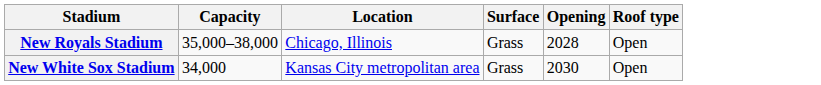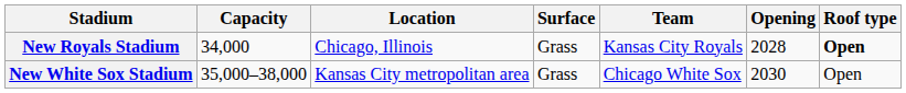+ column: Team | Kansas City Royals | Chicago White Sox
New Royals Stadium | Capacity: 35,000–38,000 -> 34,000
New Royals Stadium | Roof type: normal -> bold
New White Sox Stadium | Capacity: 34,000 -> 35,000–38,000
